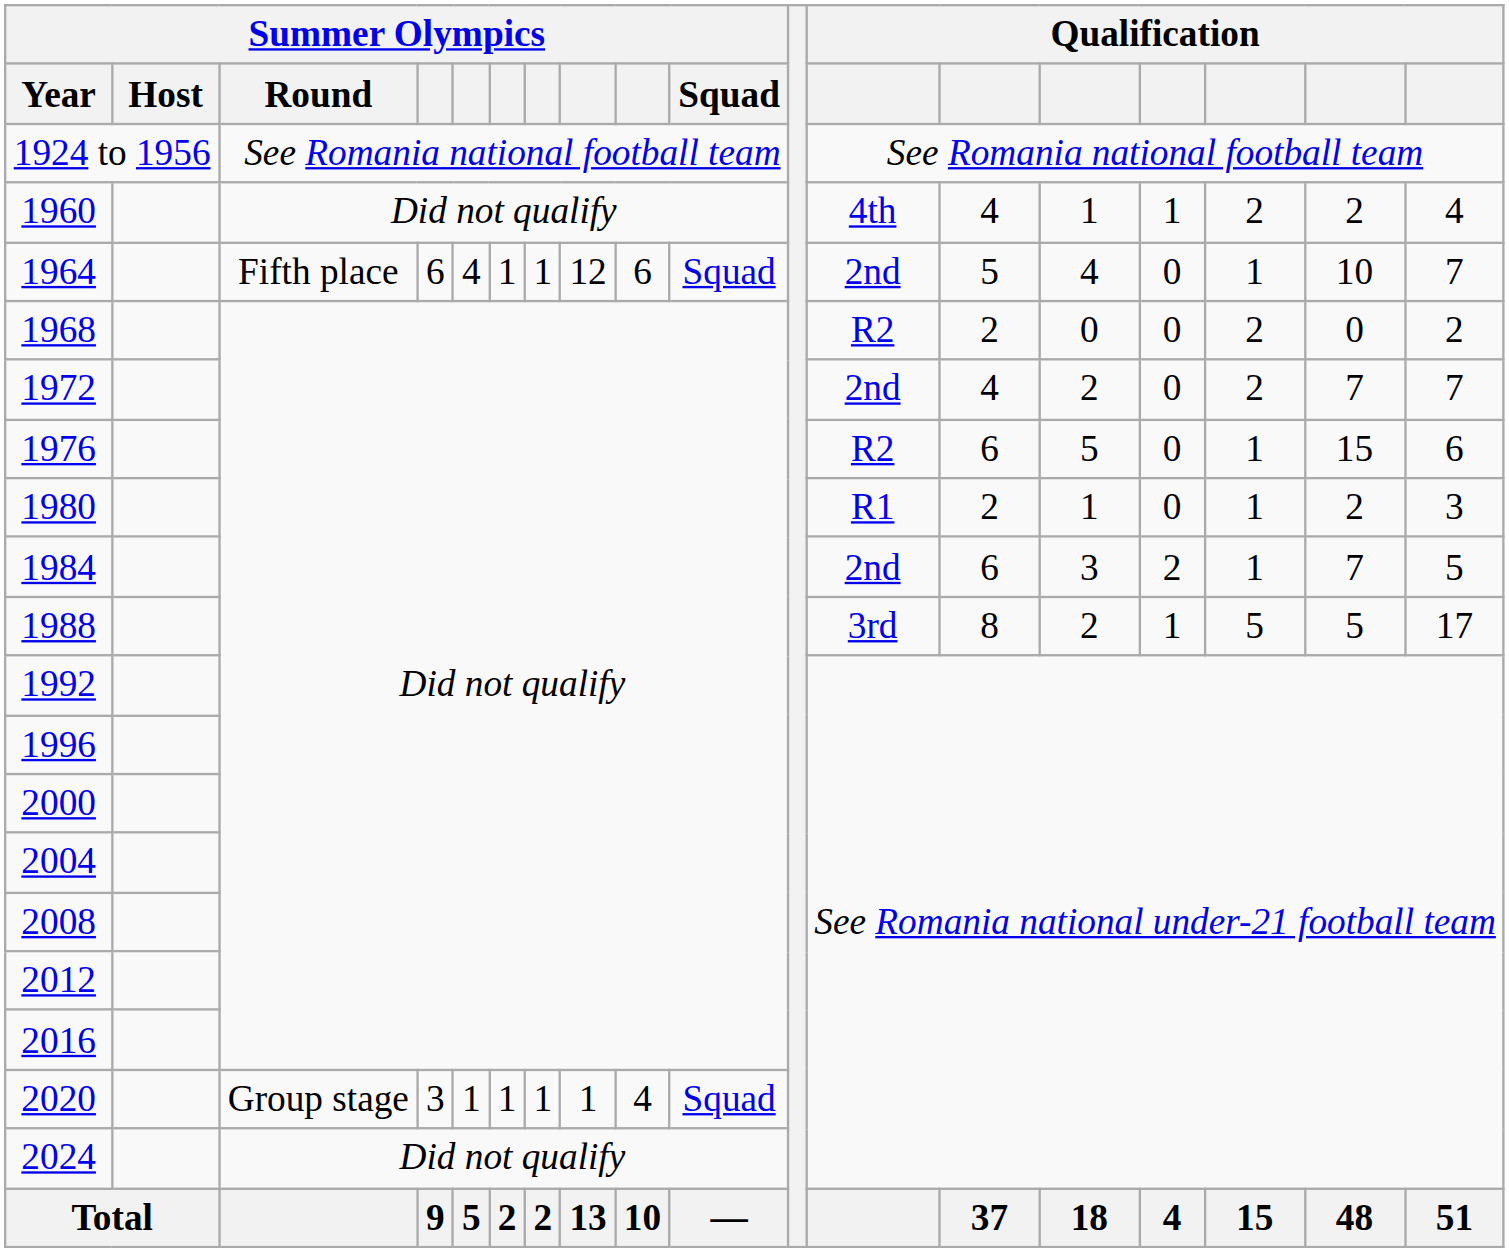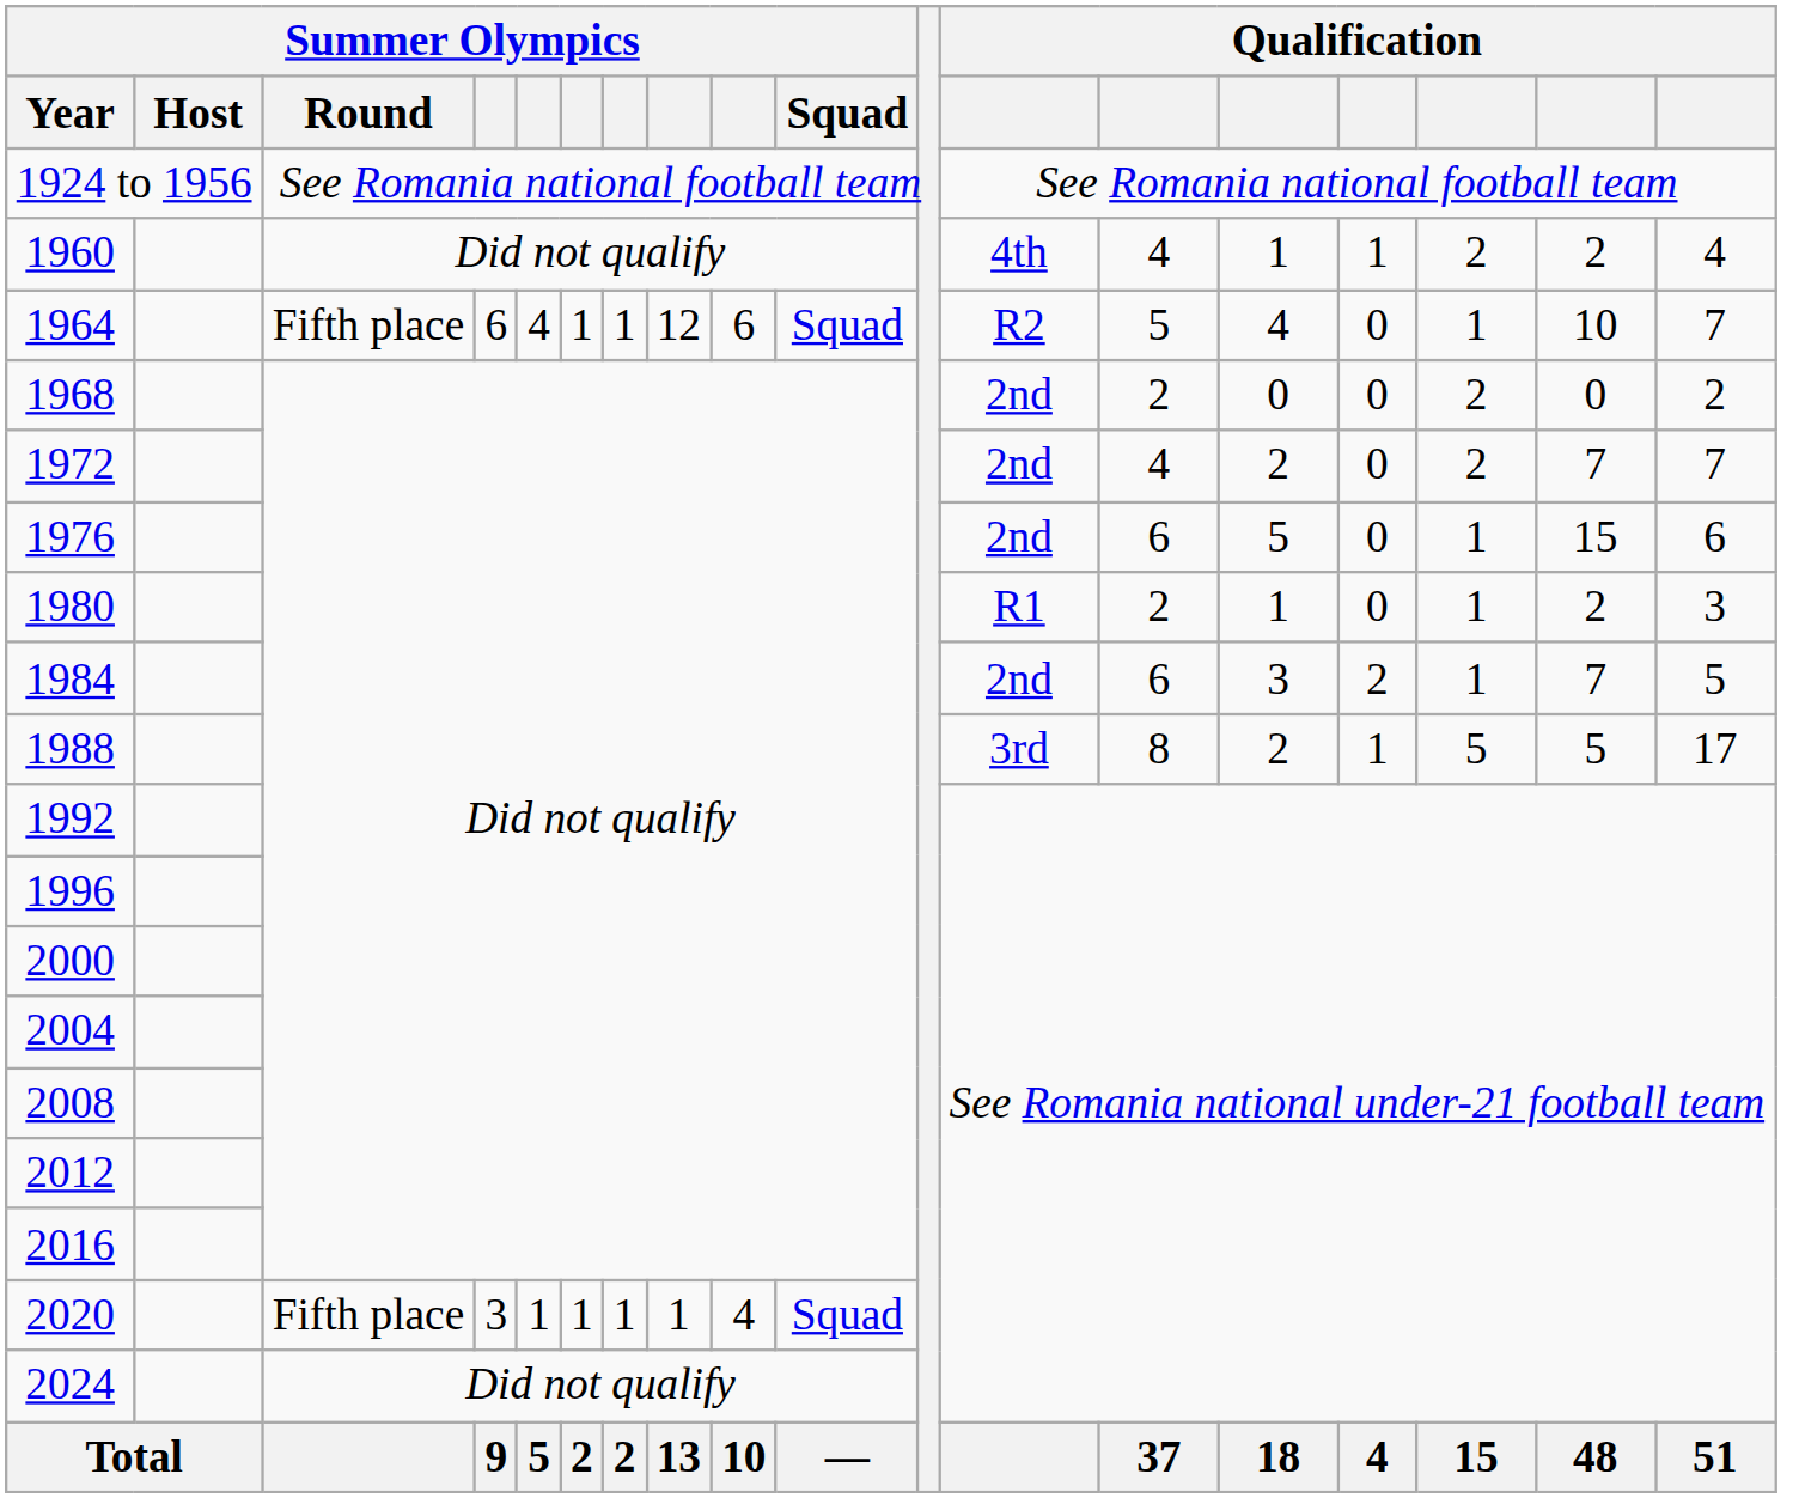1964 | column 12: 2nd -> R2
1968 | column 12: R2 -> 2nd
1976 | column 12: R2 -> 2nd
2020 | Summer Olympics / Round: Group stage -> Fifth place
